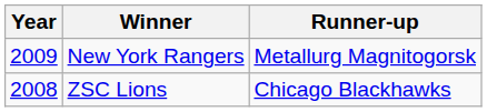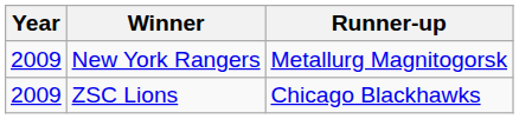ZSC Lions | Year: 2008 -> 2009
